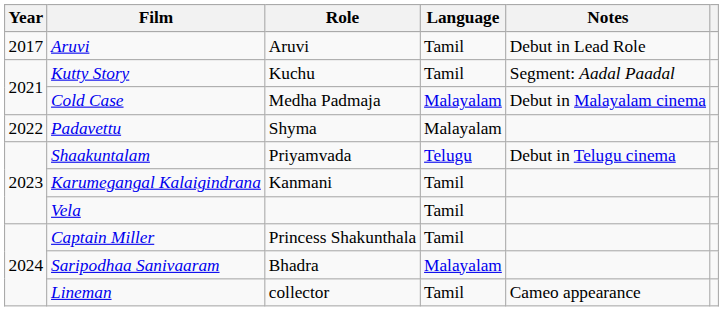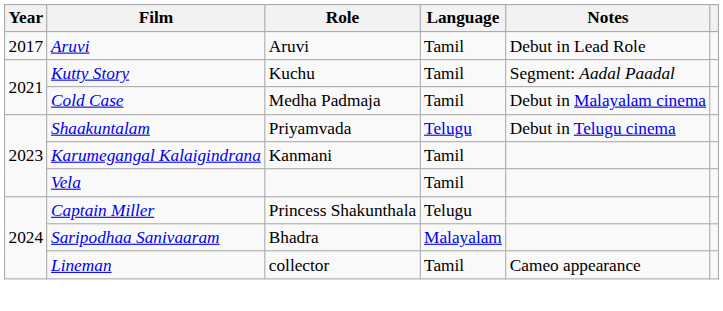Cold Case | Language: Malayalam -> Tamil
- row: 2022 | Padavettu | Shyma | Malayalam
Captain Miller | Language: Tamil -> Telugu
